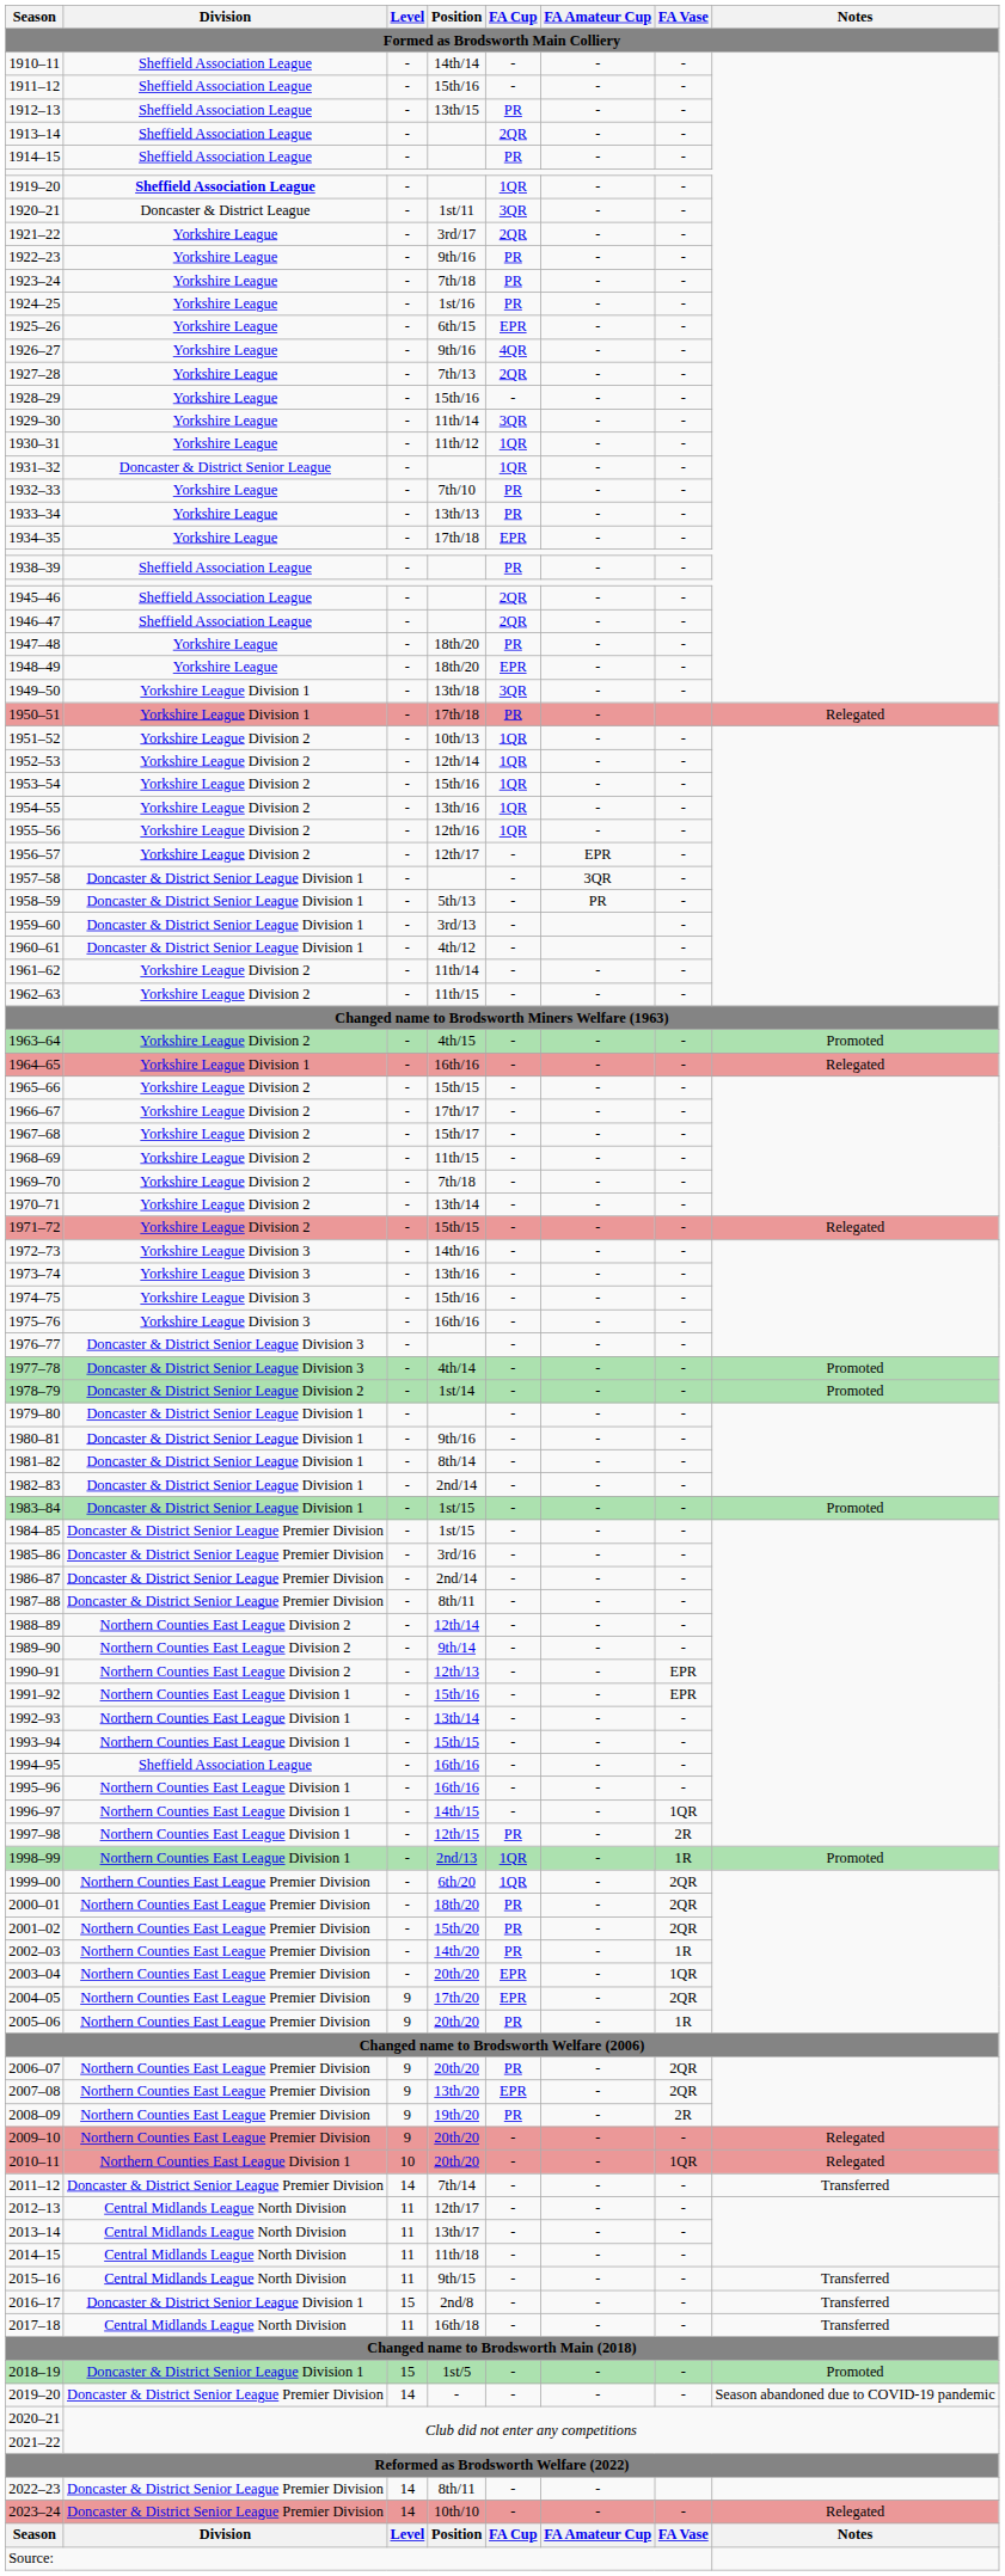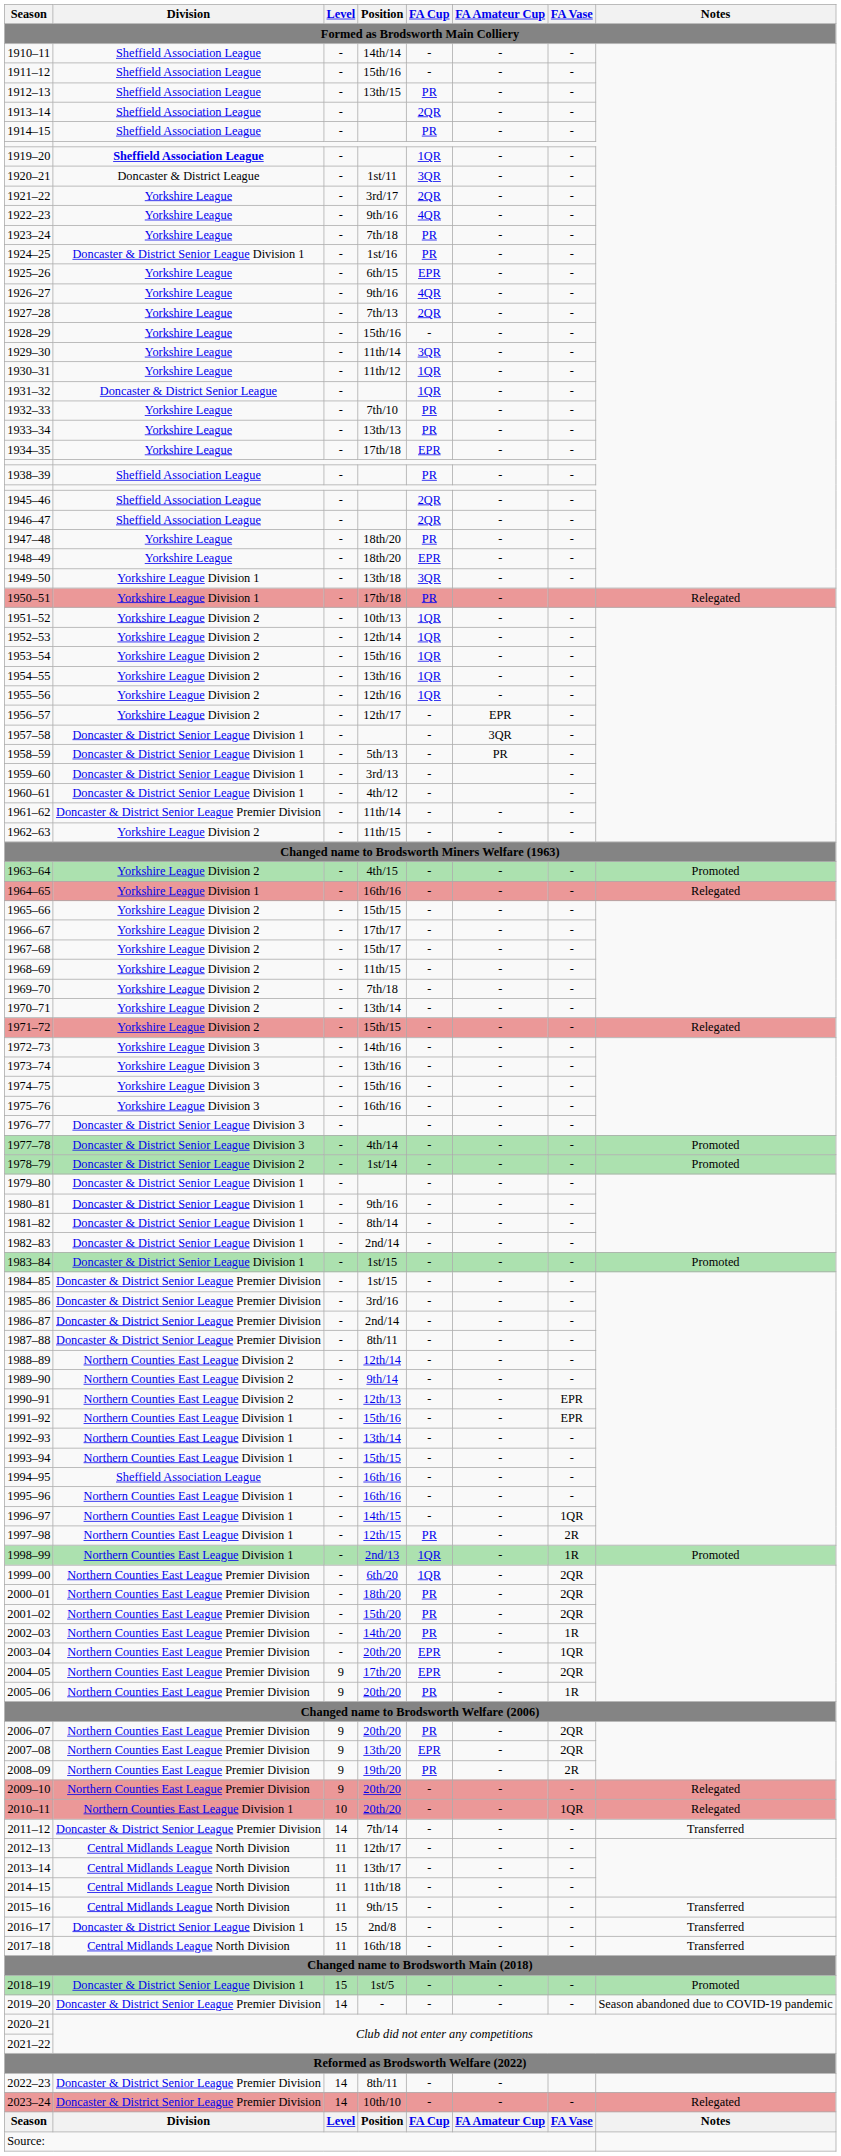1922–23 | FA Cup: PR -> 4QR
1924–25 | Division: Yorkshire League -> Doncaster & District Senior League Division 1
1961–62 | Division: Yorkshire League Division 2 -> Doncaster & District Senior League Premier Division
